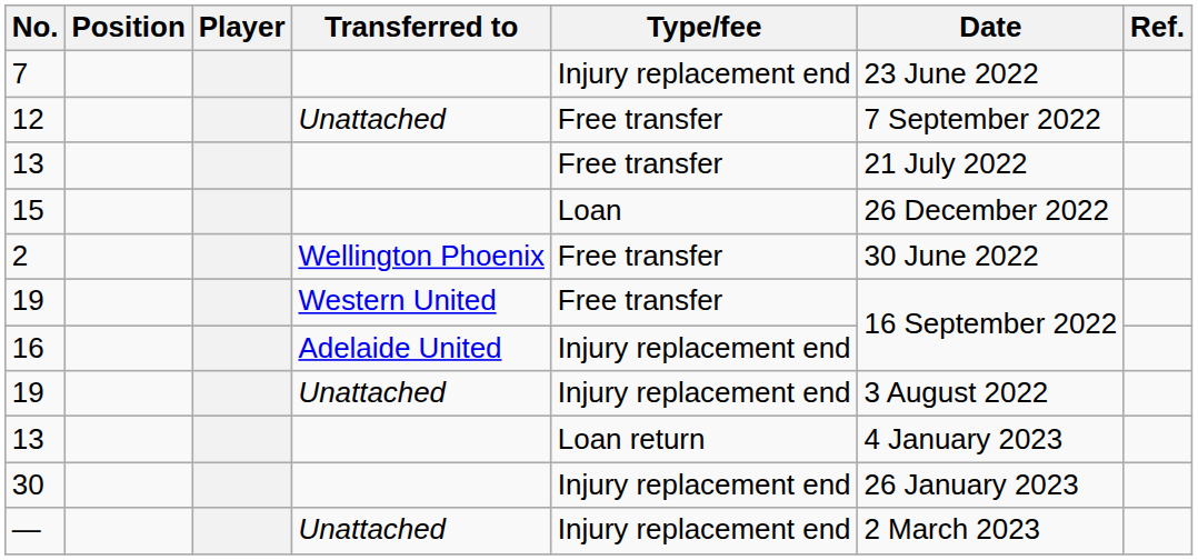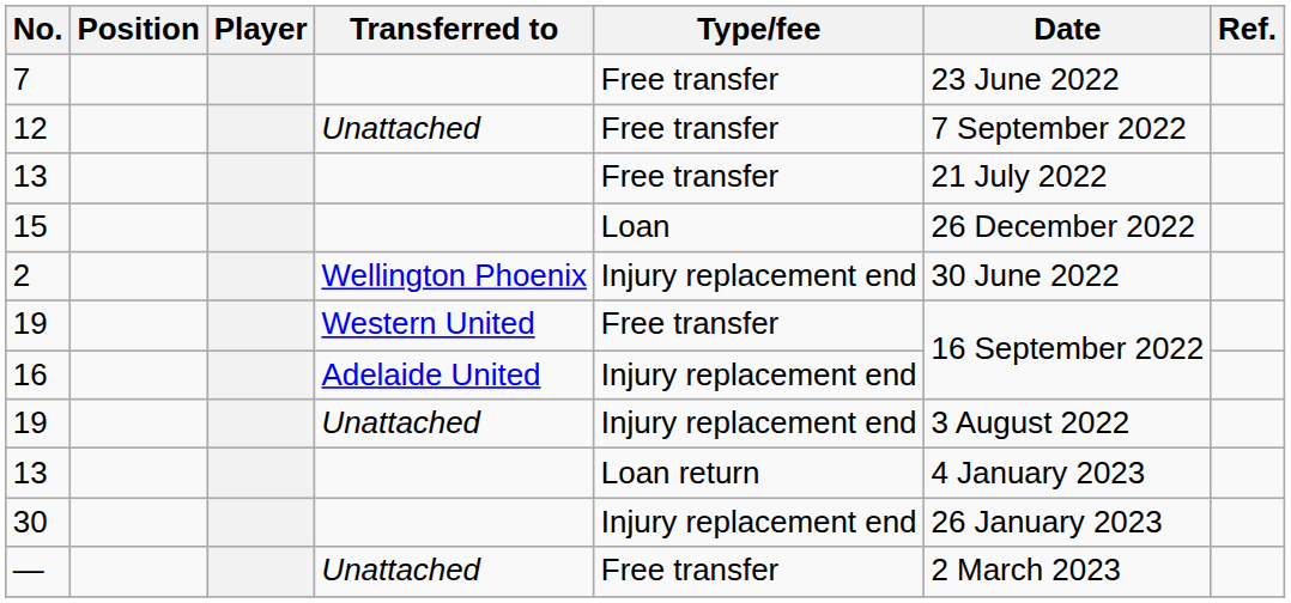7 | Type/fee: Injury replacement end -> Free transfer
2 | Type/fee: Free transfer -> Injury replacement end
— | Type/fee: Injury replacement end -> Free transfer
